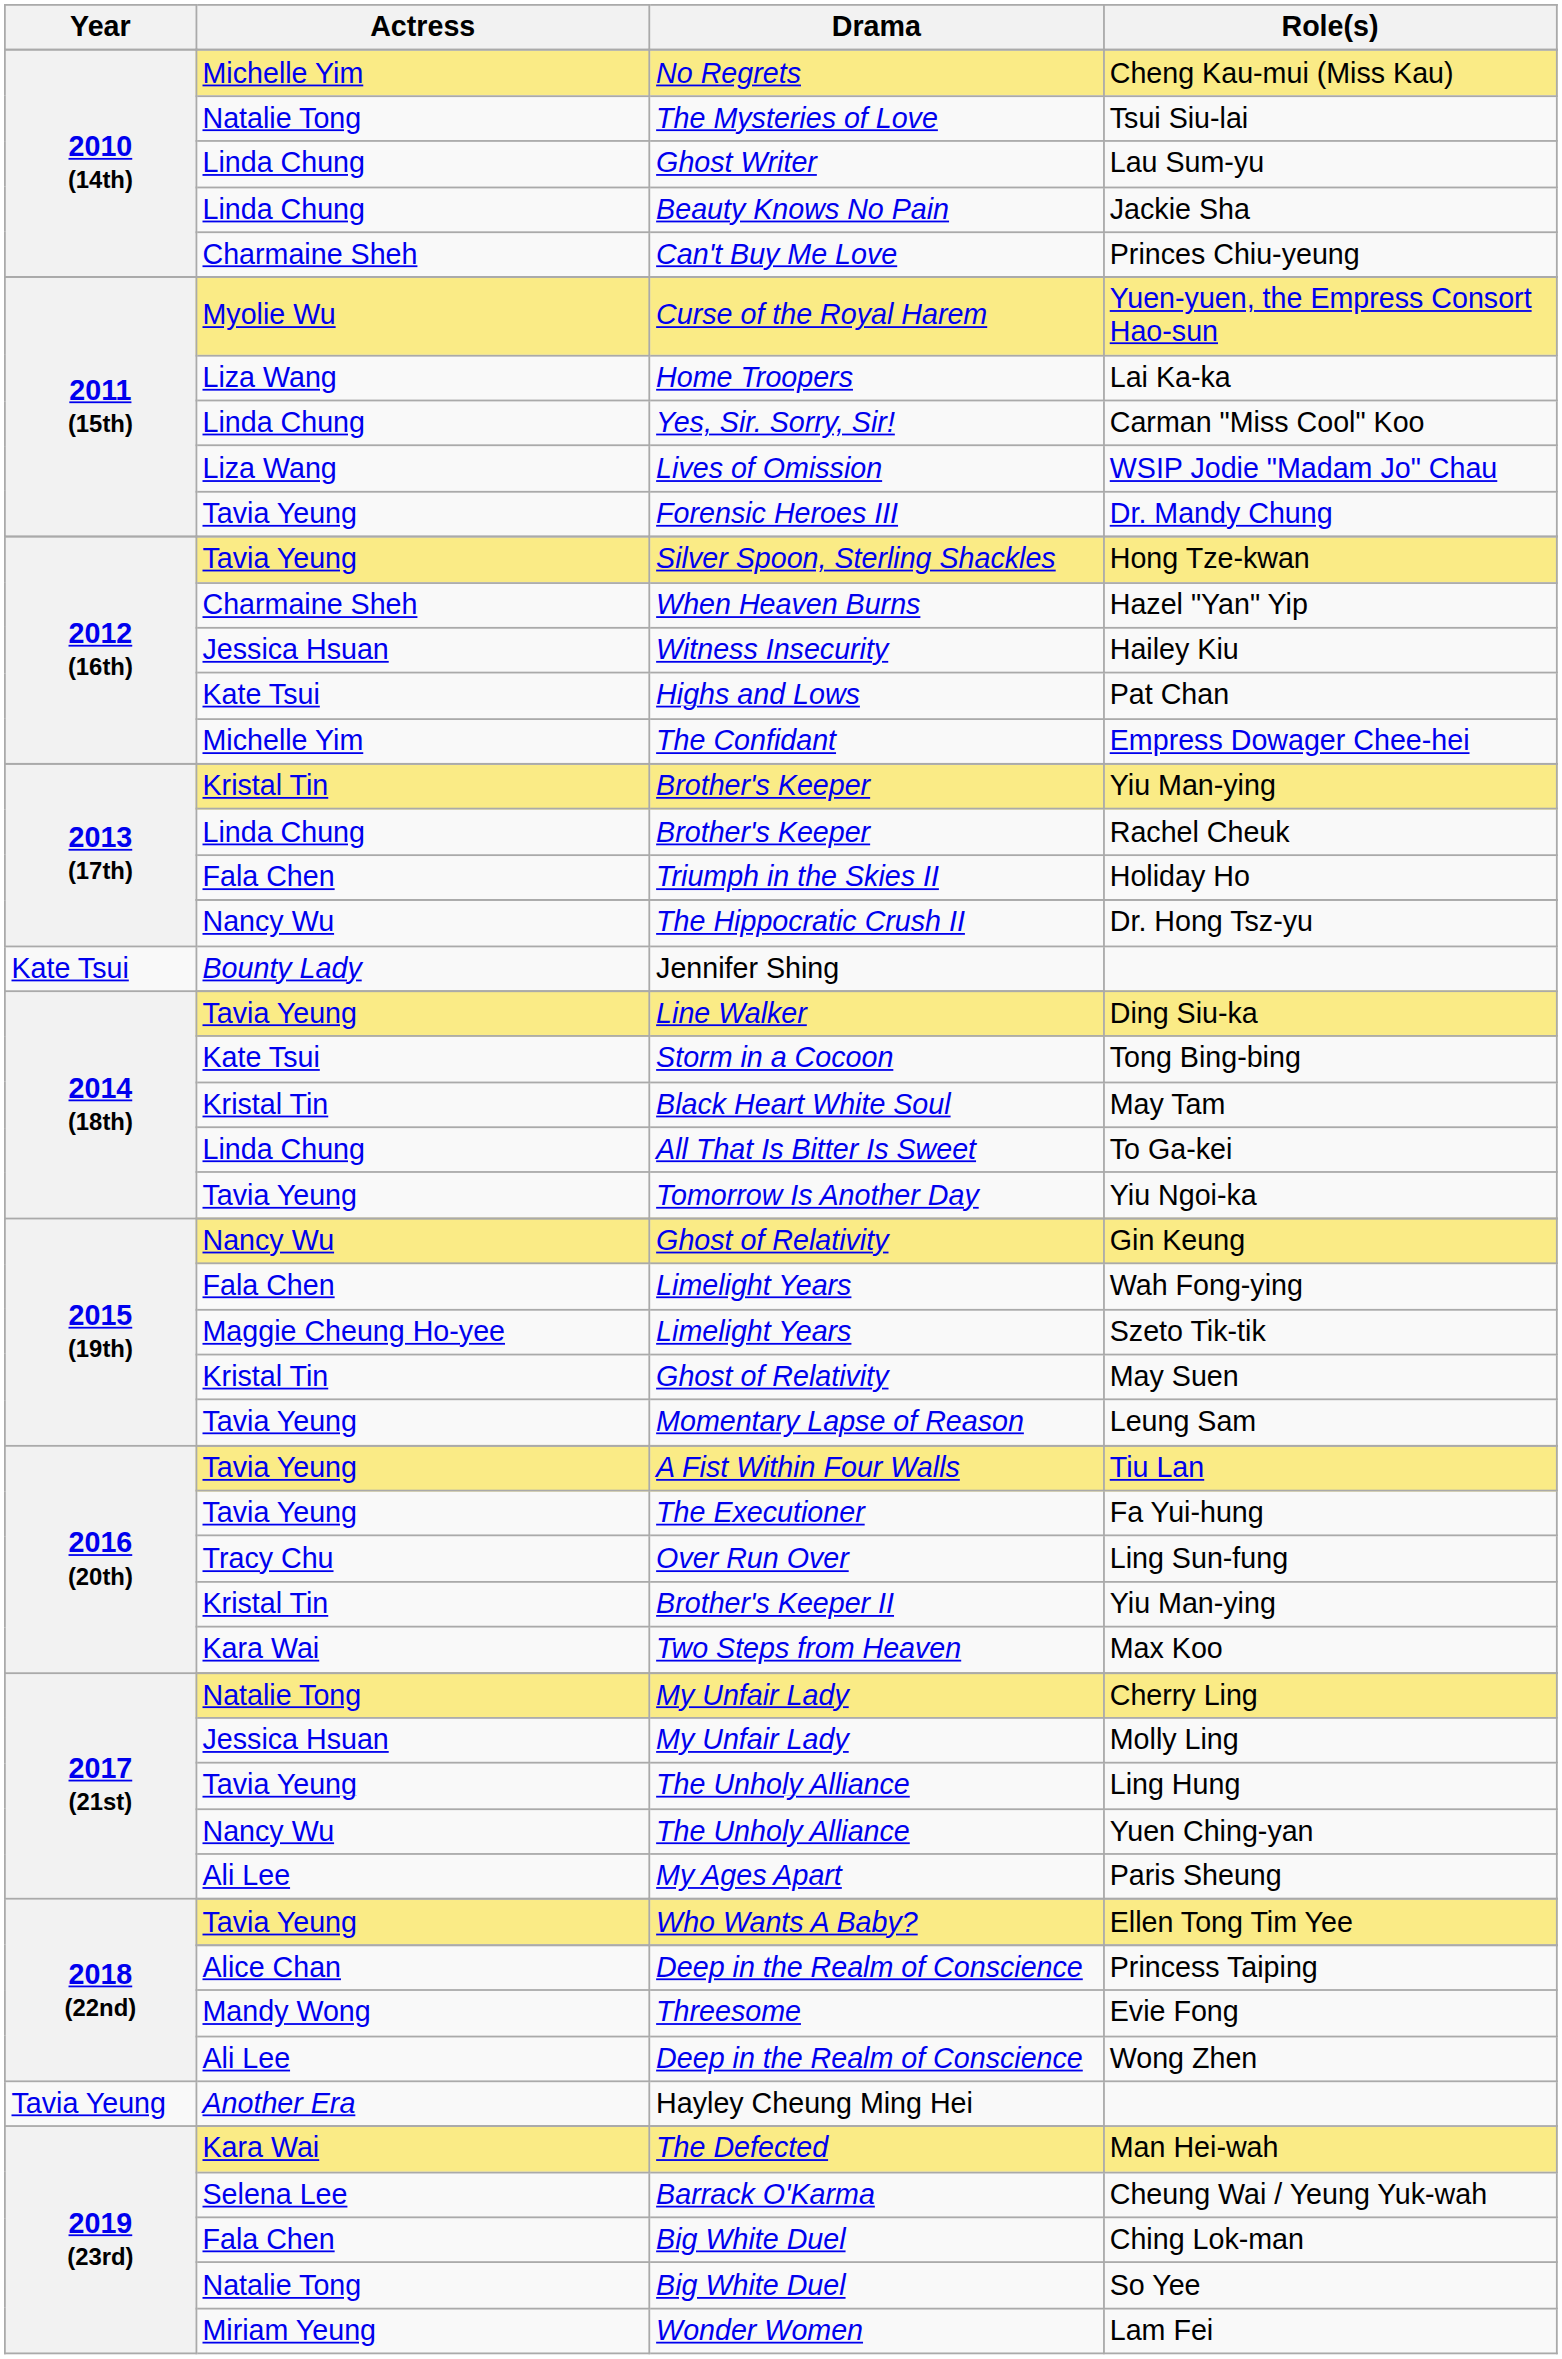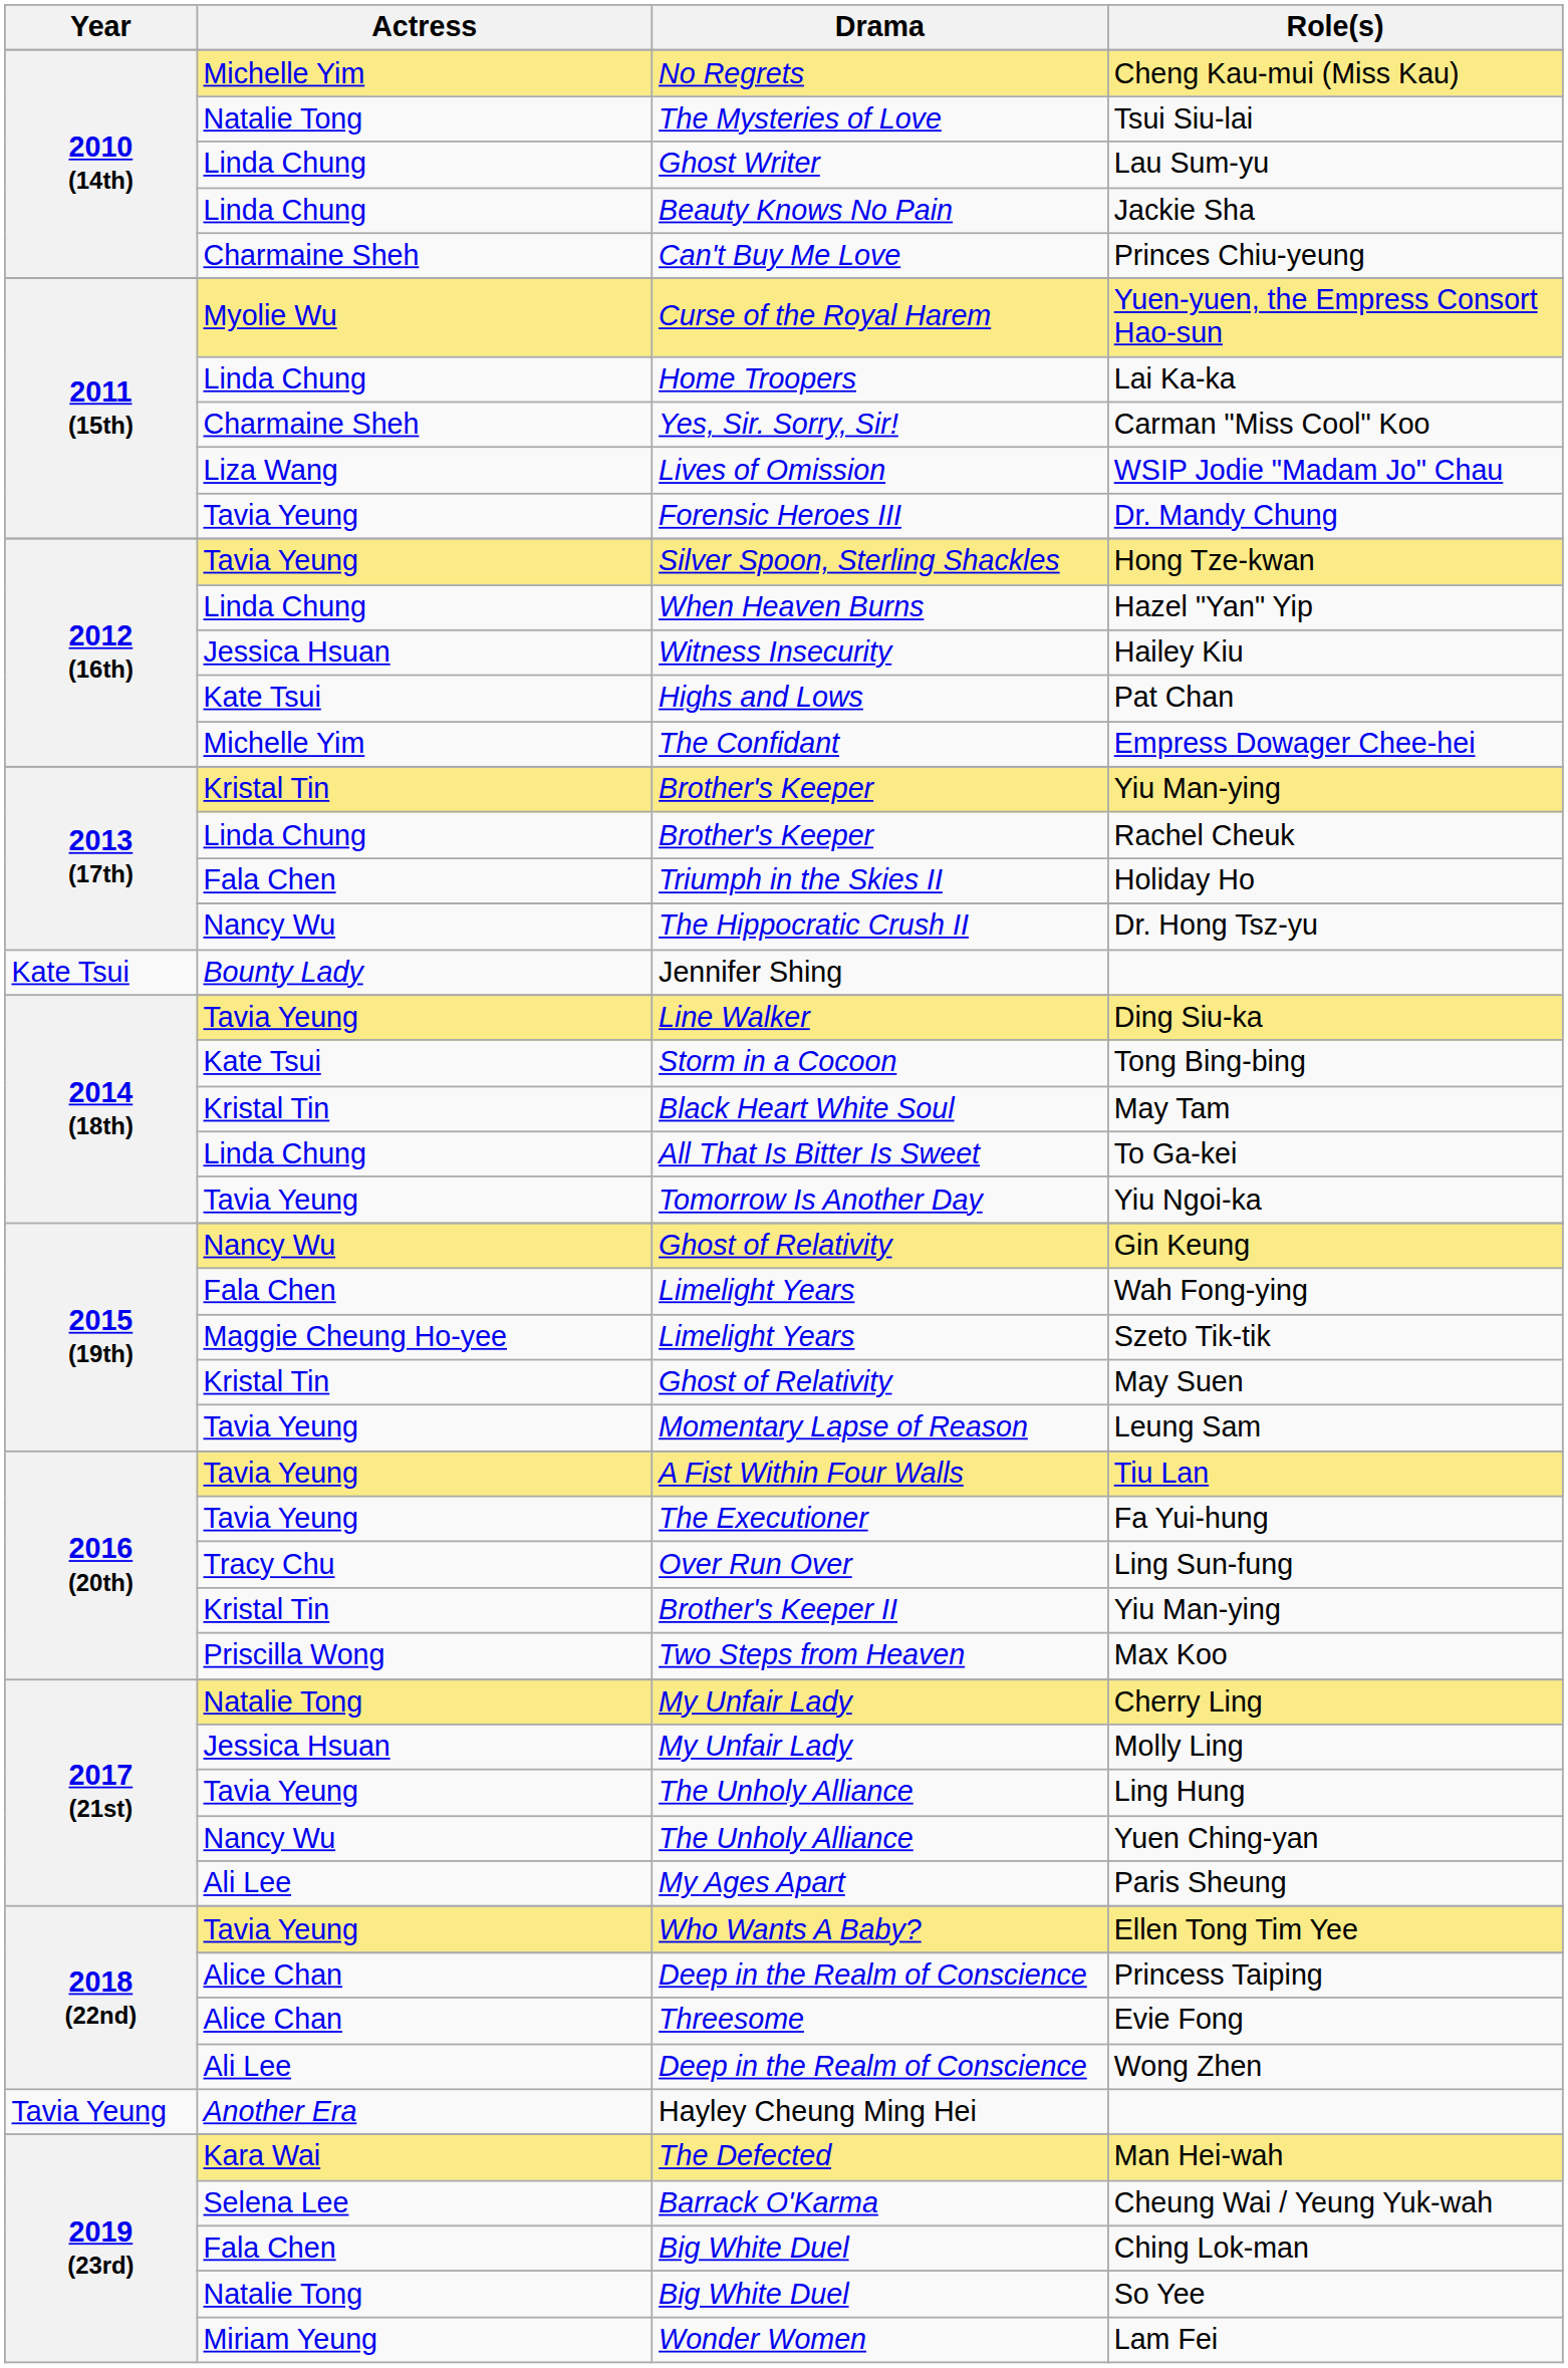Lai Ka-ka | Actress: Liza Wang -> Linda Chung
Carman "Miss Cool" Koo | Actress: Linda Chung -> Charmaine Sheh
Hazel "Yan" Yip | Actress: Charmaine Sheh -> Linda Chung
Max Koo | Actress: Kara Wai -> Priscilla Wong
Evie Fong | Actress: Mandy Wong -> Alice Chan
